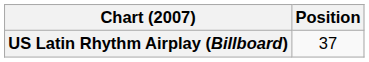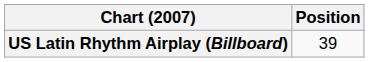US Latin Rhythm Airplay (Billboard) | Position: 37 -> 39
